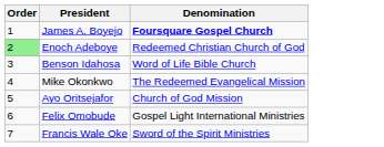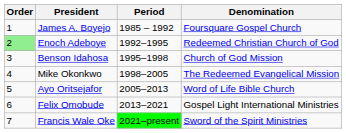+ column: Period | 1985 – 1992 | 1992–1995 | 1995–1998 | 1998–2005 | 2005–2013 | 2013–2021 | 2021–present
James A. Boyejo | Denomination: bold -> normal
Benson Idahosa | Denomination: Word of Life Bible Church -> Church of God Mission
Ayo Oritsejafor | Denomination: Church of God Mission -> Word of Life Bible Church
